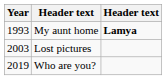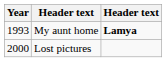Lost pictures | Year: 2003 -> 2000
- row: 2019 | Who are you?
